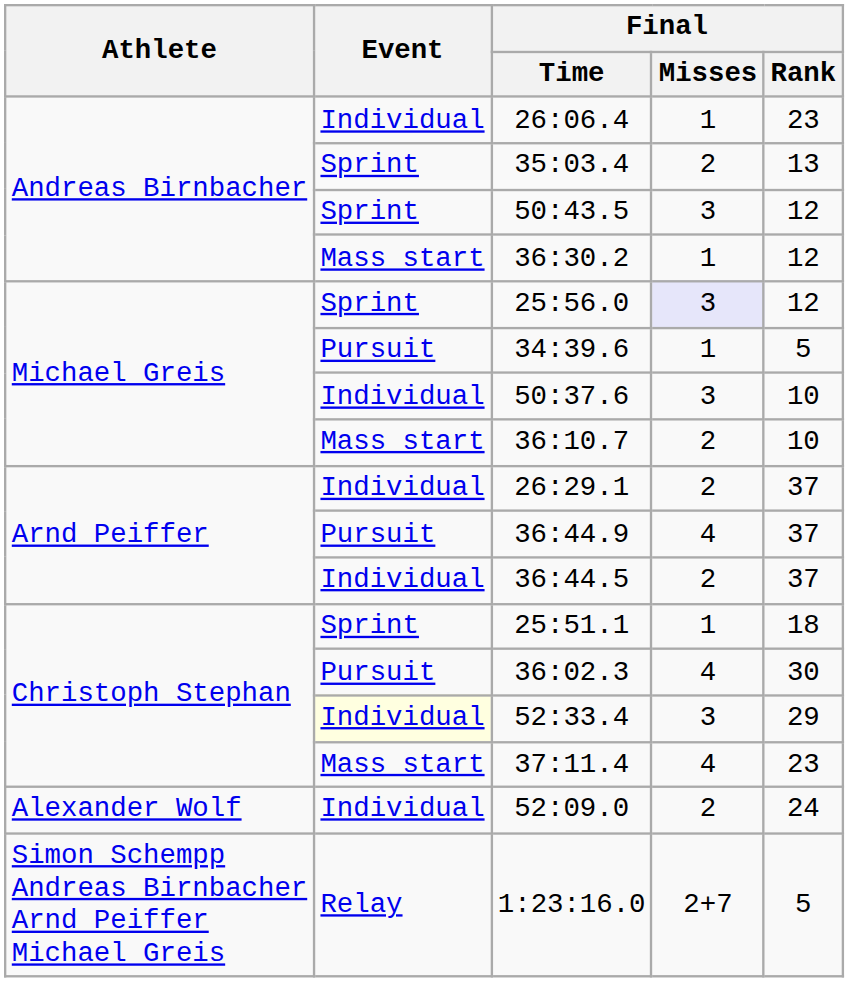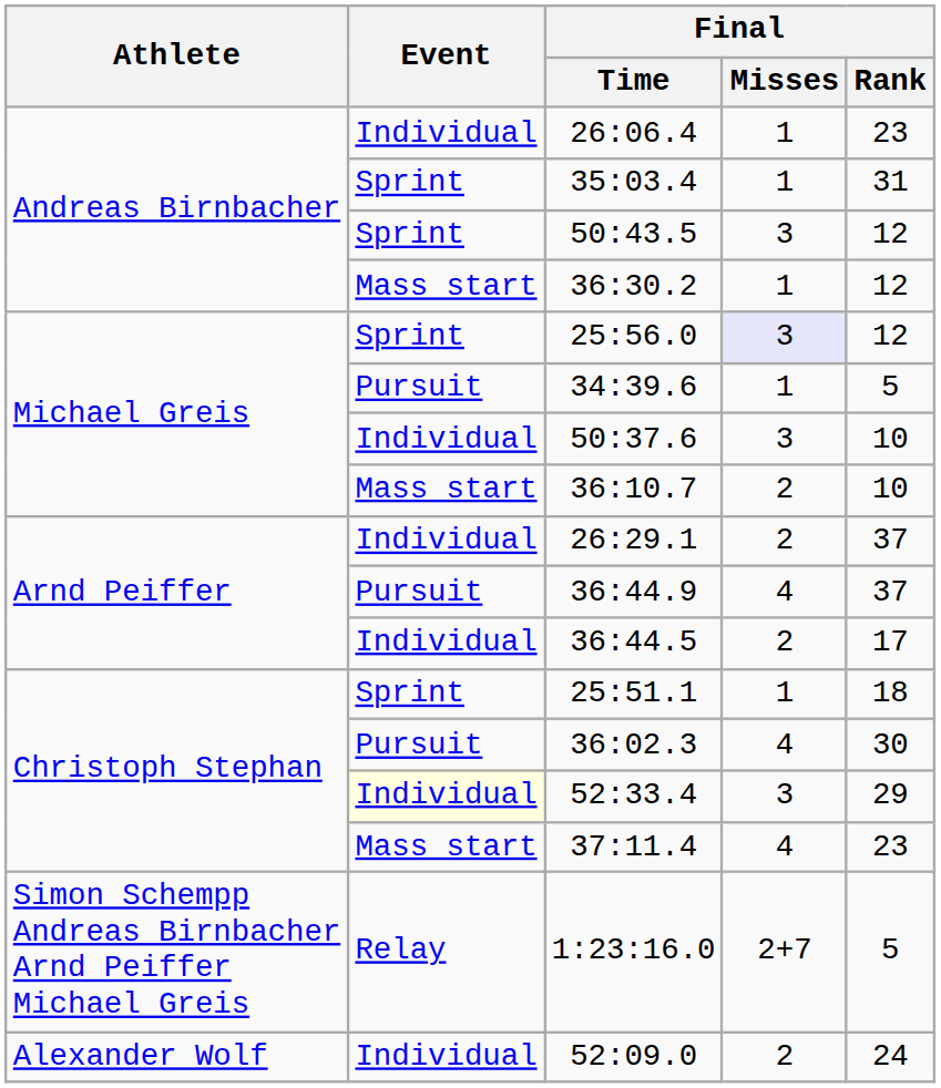35:03.4 | Final / Misses: 2 -> 1
35:03.4 | Final / Rank: 13 -> 31
36:44.5 | Final / Rank: 37 -> 17
rows swapped: 52:09.0 <-> 1:23:16.0
